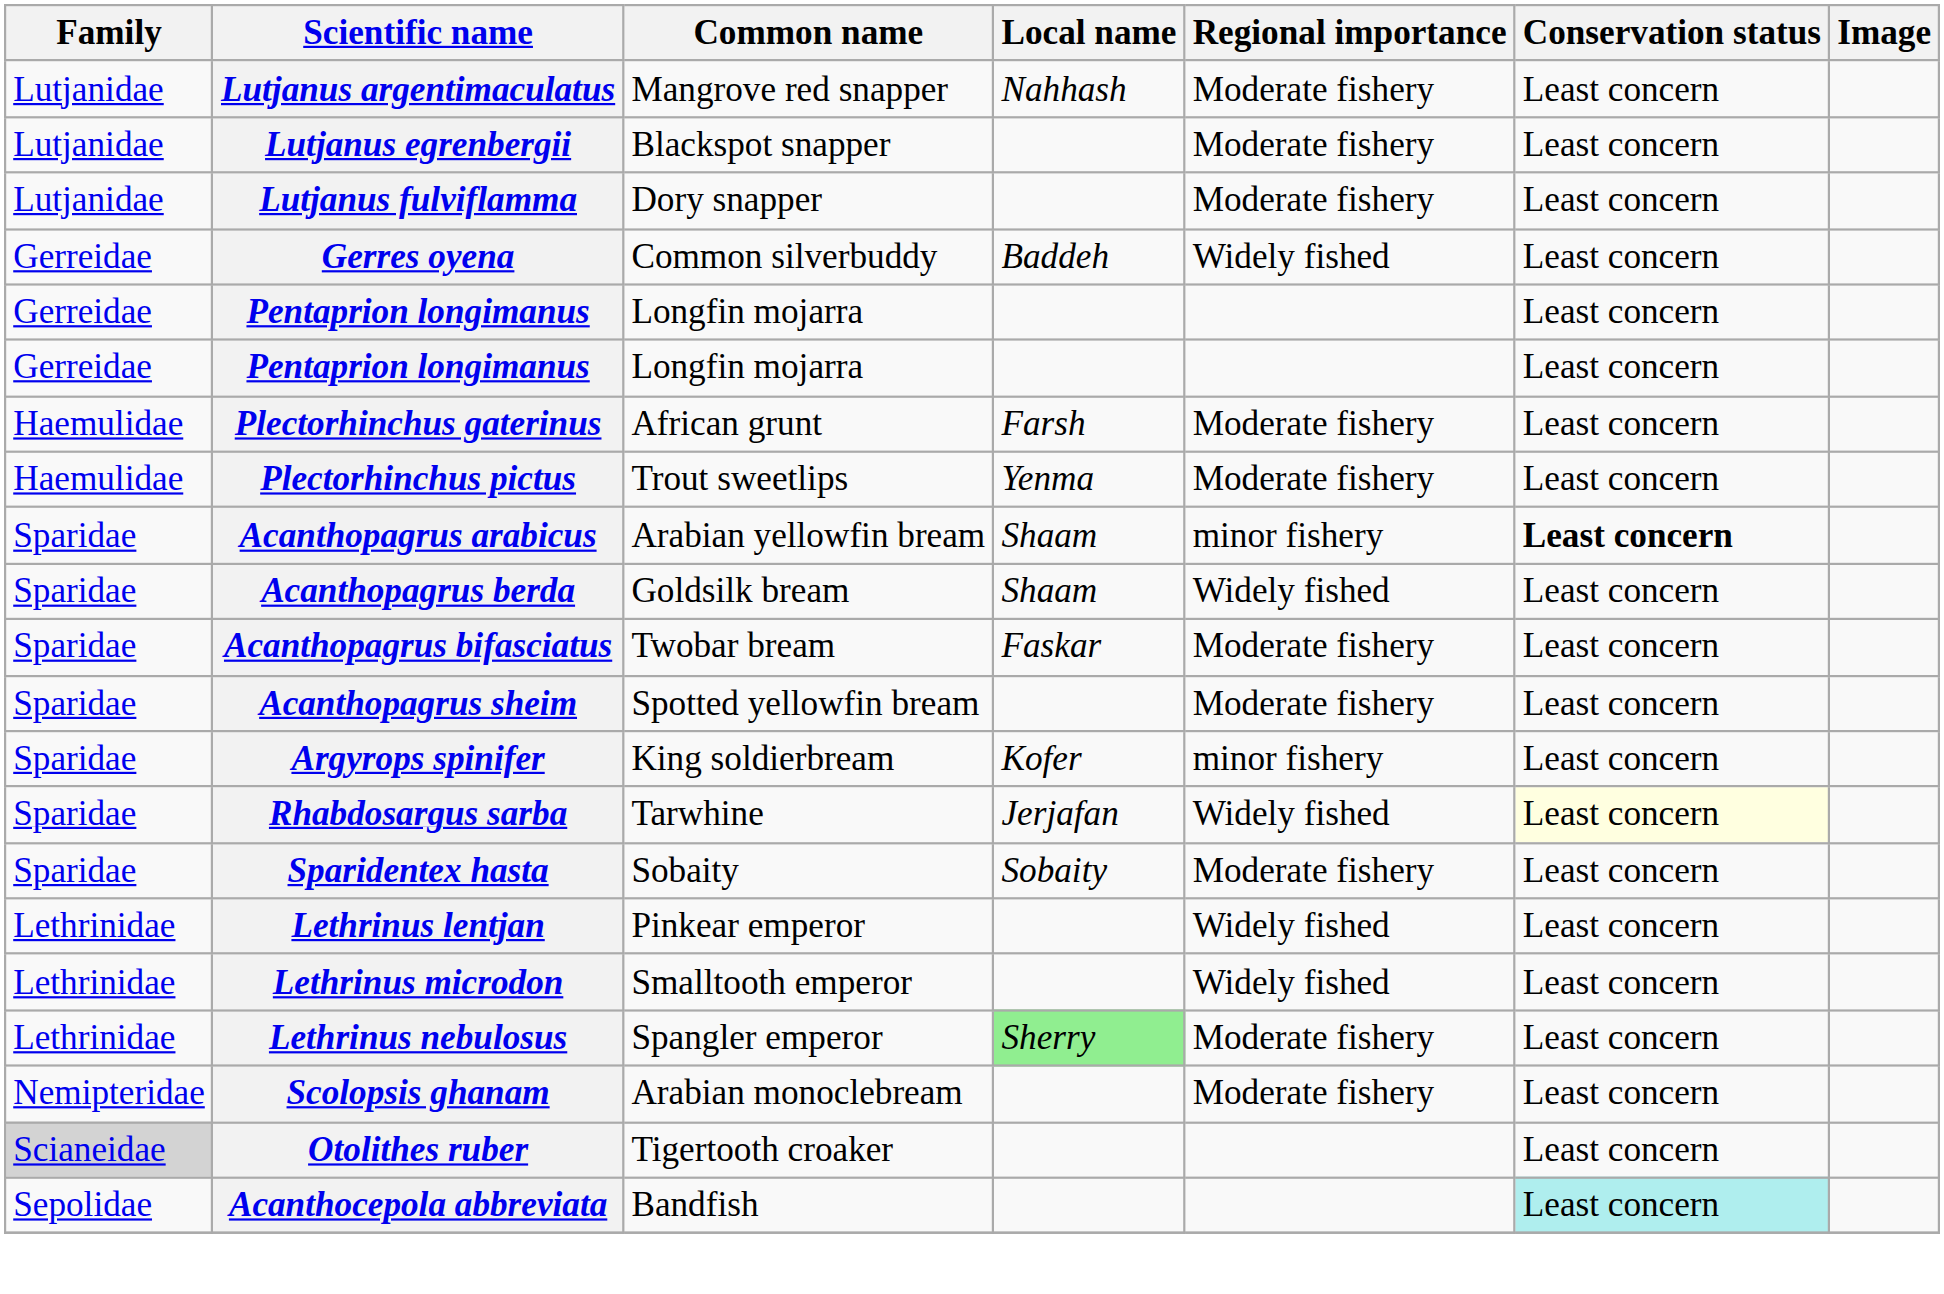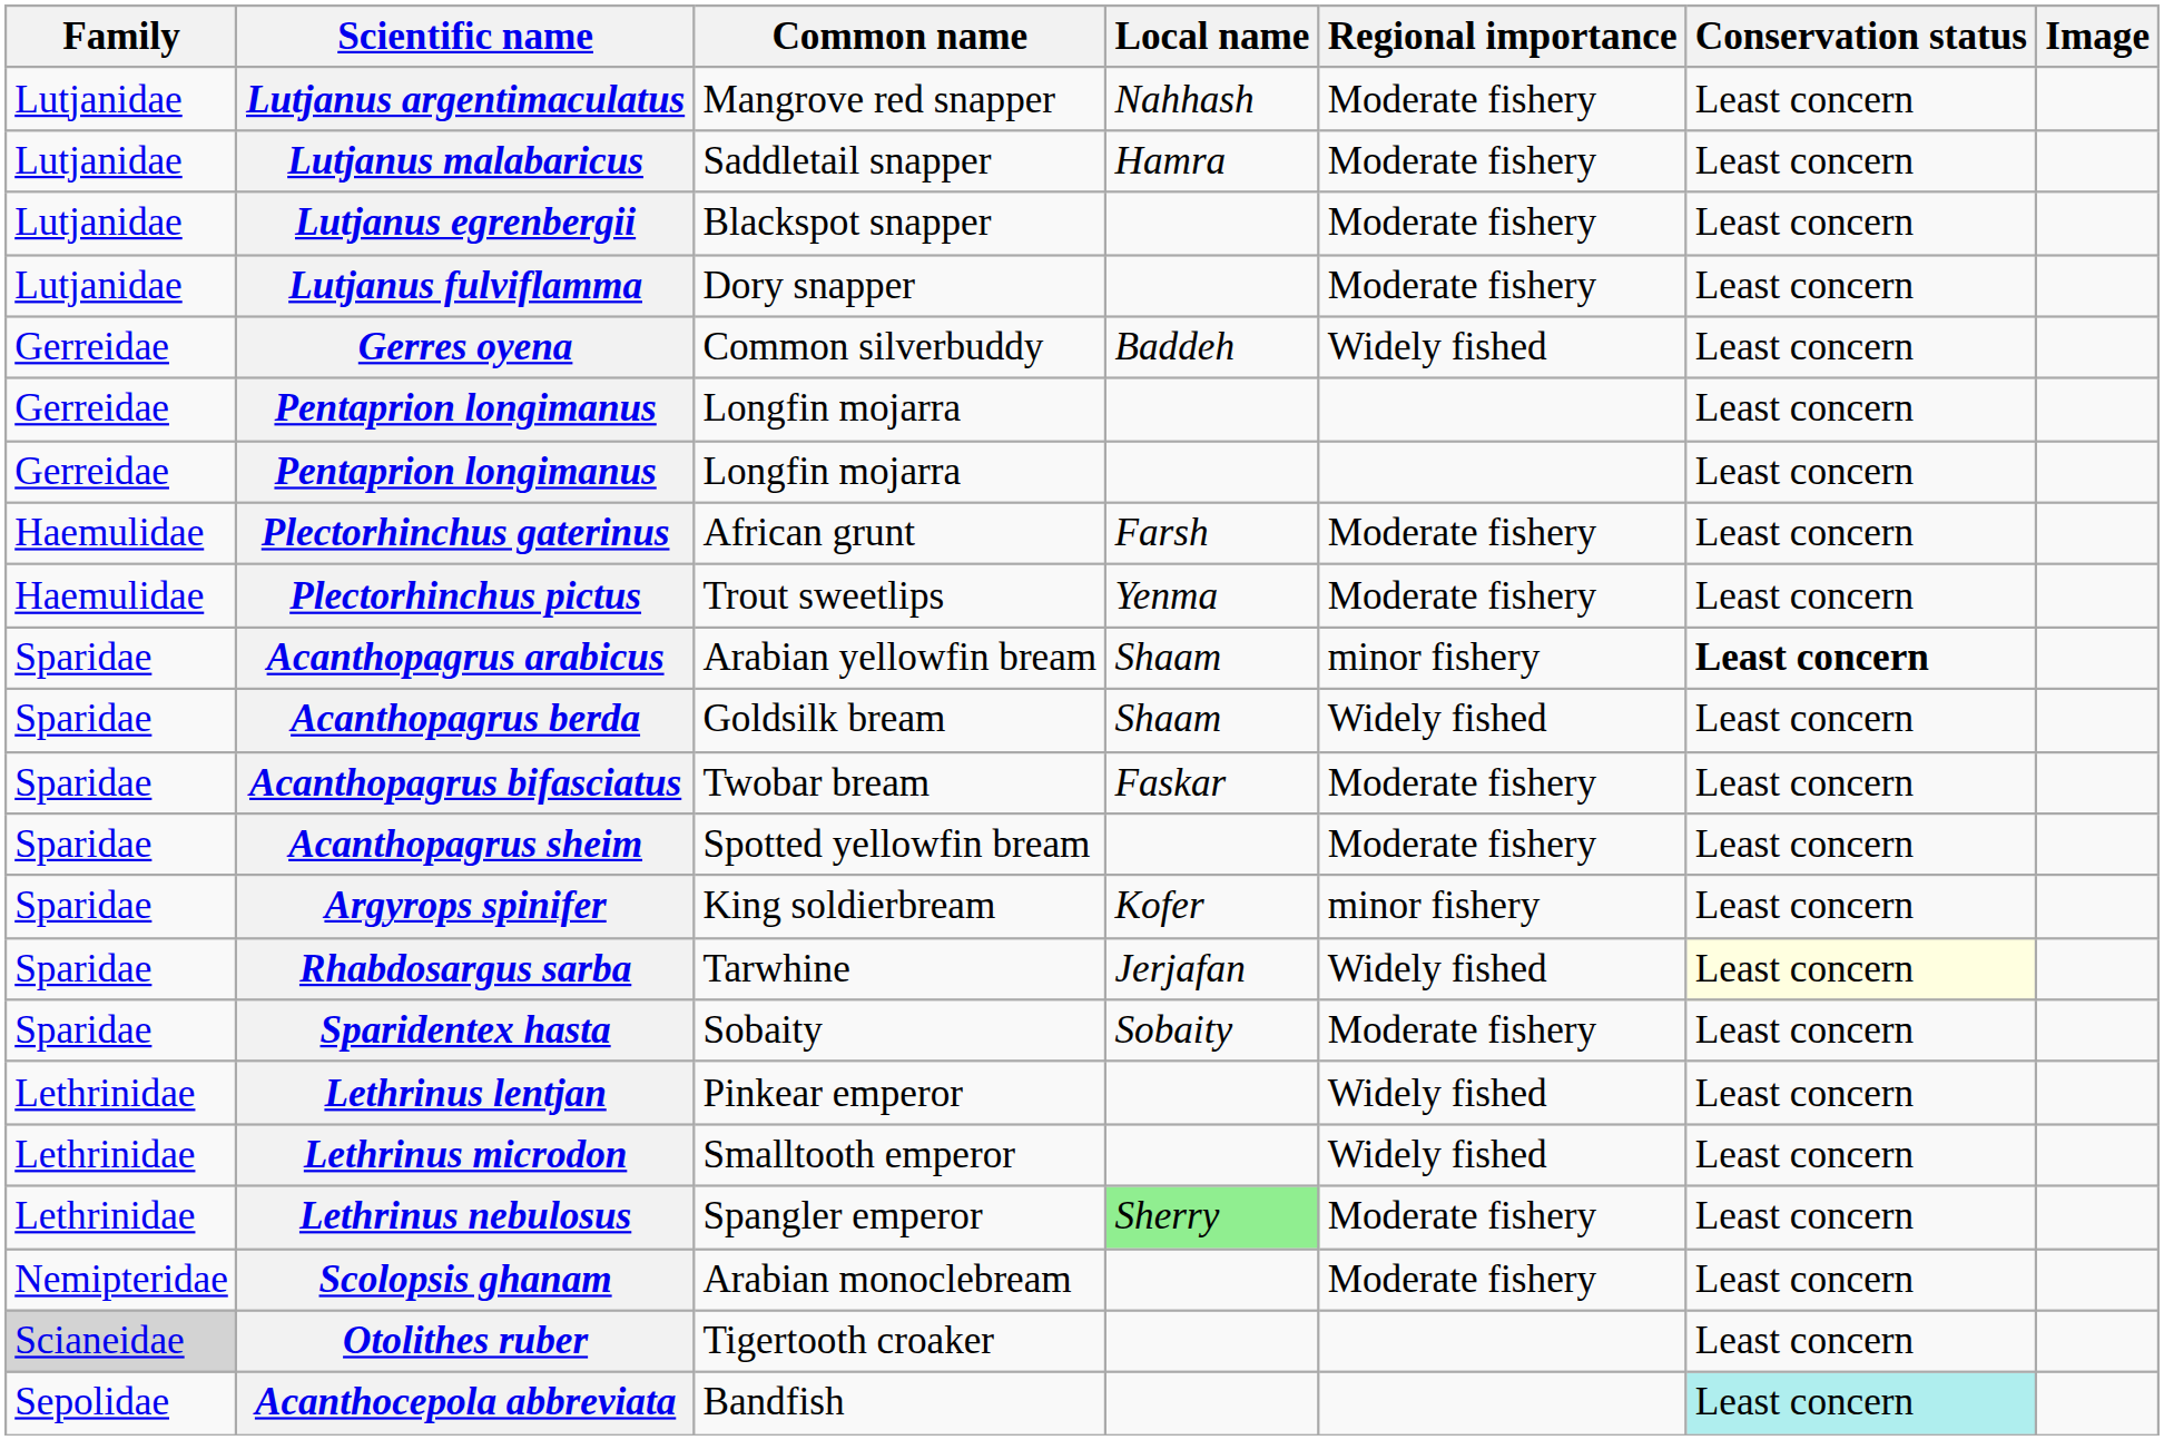+ row: Lutjanidae | Lutjanus malabaricus | Saddletail snapper | Hamra | Moderate fishery | Least concern
